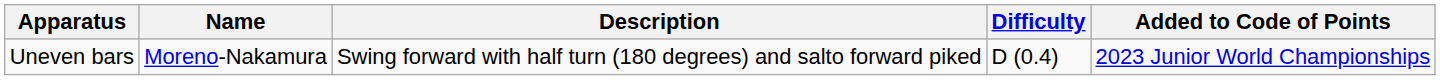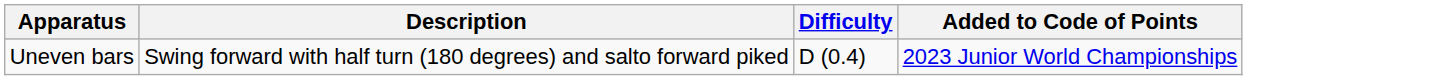- column: Name | Moreno-Nakamura
